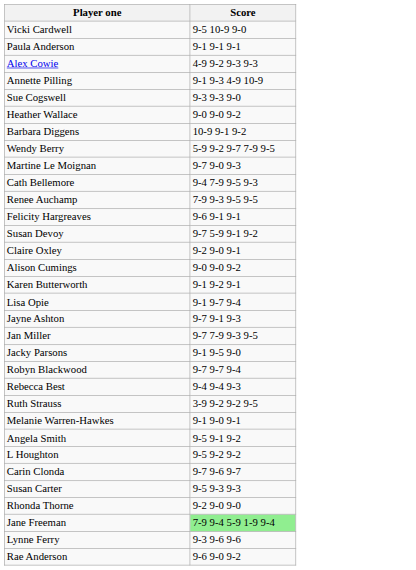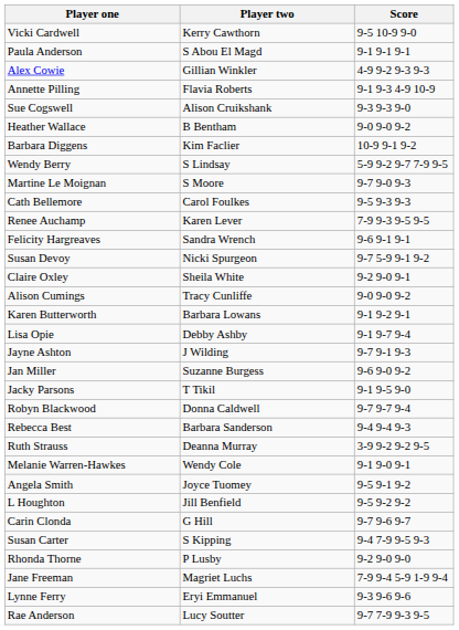+ column: Player two | Kerry Cawthorn | S Abou El Magd | Gillian Winkler | Flavia Roberts | Alison Cruikshank | B Bentham | Kim Faclier | S Lindsay | S Moore | Carol Foulkes | Karen Lever | Sandra Wrench | Nicki Spurgeon | Sheila White | Tracy Cunliffe | Barbara Lowans | Debby Ashby | J Wilding | Suzanne Burgess | T Tikil | Donna Caldwell | Barbara Sanderson | Deanna Murray | Wendy Cole | Joyce Tuomey | Jill Benfield | G Hill | S Kipping | P Lusby | Magriet Luchs | Eryi Emmanuel | Lucy Soutter
Cath Bellemore | Score: 9-4 7-9 9-5 9-3 -> 9-5 9-3 9-3
Jan Miller | Score: 9-7 7-9 9-3 9-5 -> 9-6 9-0 9-2
Susan Carter | Score: 9-5 9-3 9-3 -> 9-4 7-9 9-5 9-3
Jane Freeman | Score: lightgreen background -> no background
Rae Anderson | Score: 9-6 9-0 9-2 -> 9-7 7-9 9-3 9-5
